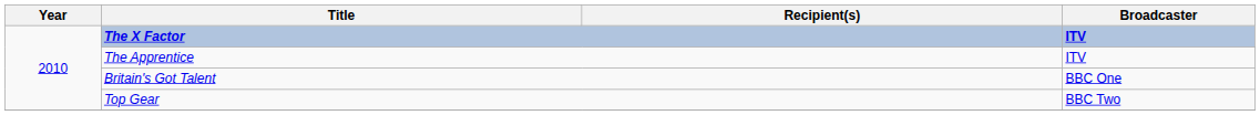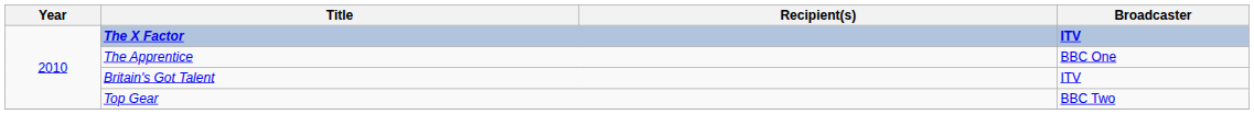The Apprentice | Broadcaster: ITV -> BBC One
Britain's Got Talent | Broadcaster: BBC One -> ITV
